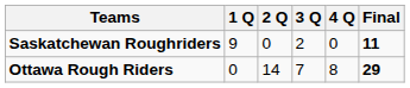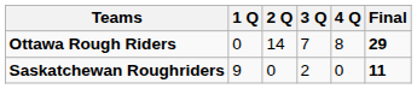rows swapped: Ottawa Rough Riders <-> Saskatchewan Roughriders
